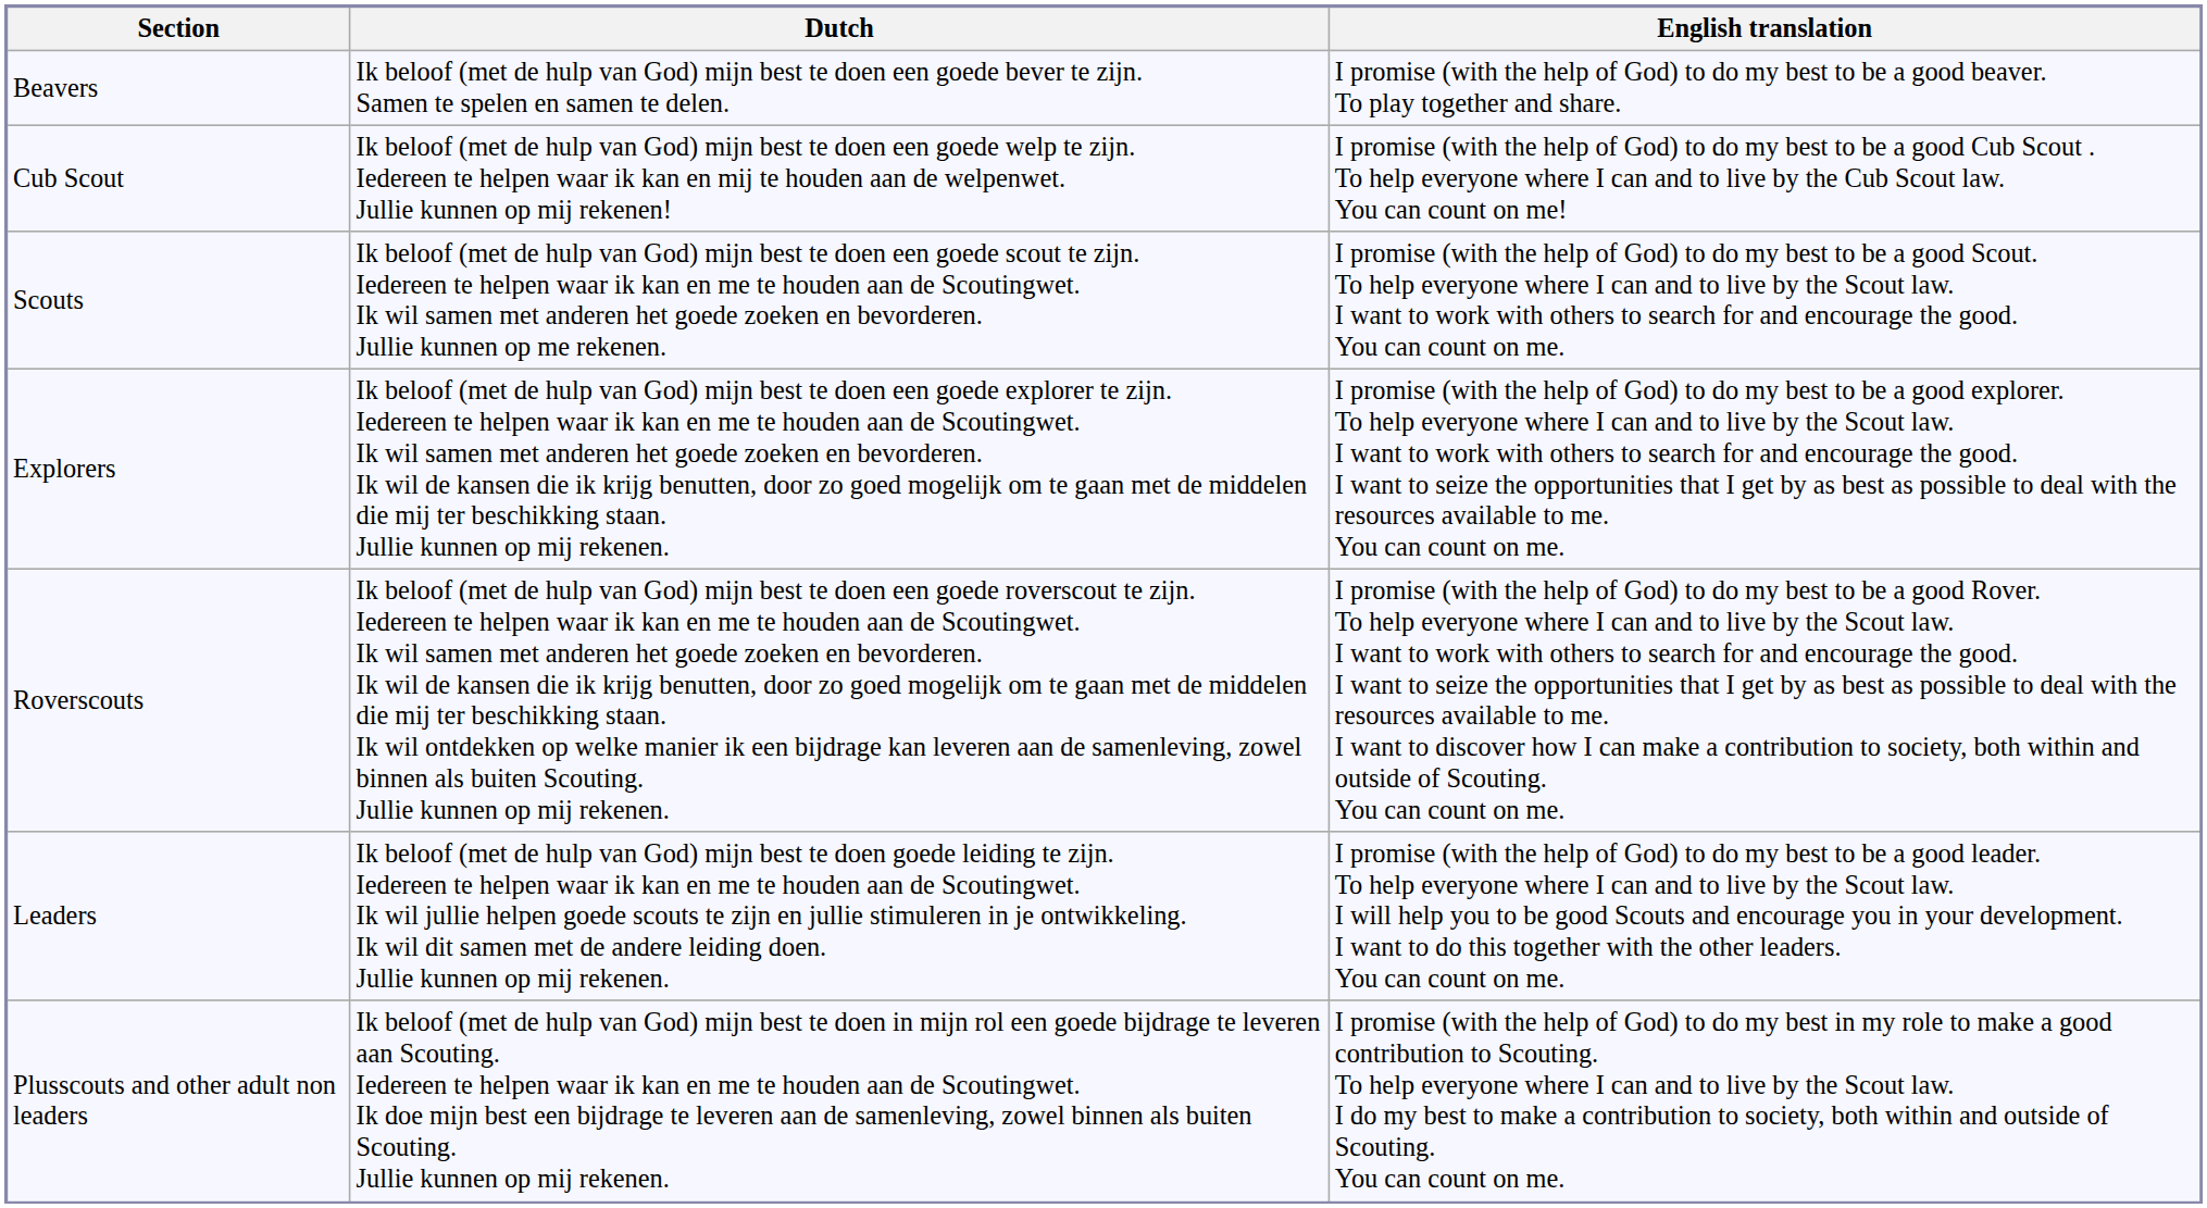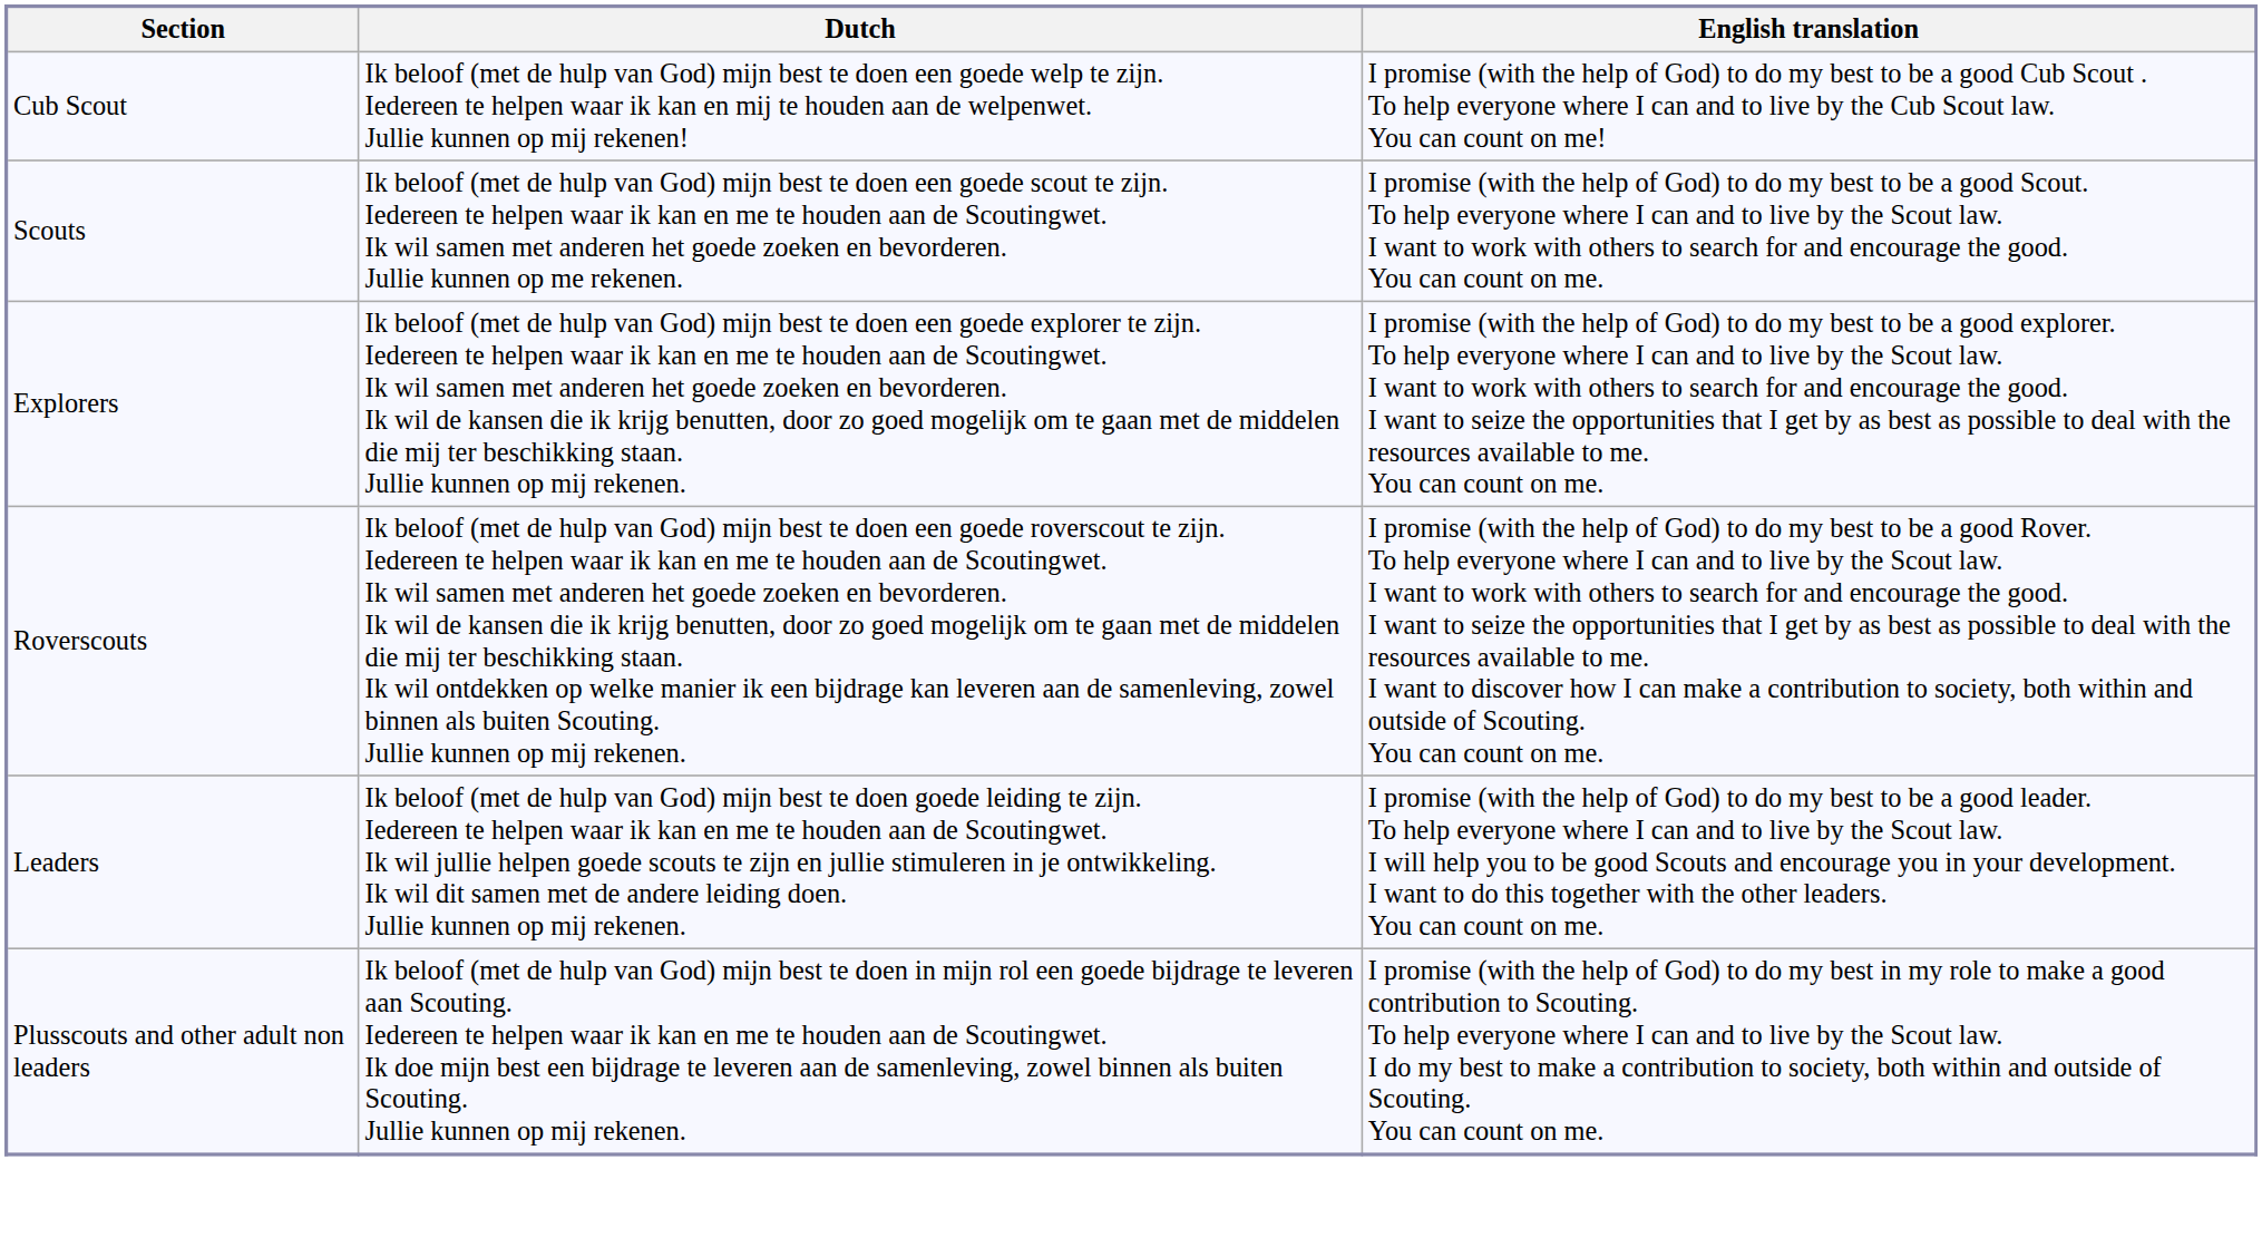- row: Beavers | Ik beloof (met de hulp van God) mijn best te doen een goede bever te zijn. Samen te spelen en samen te delen. | I promise (with the help of God) to do my best to be a good beaver. To play together and share.
